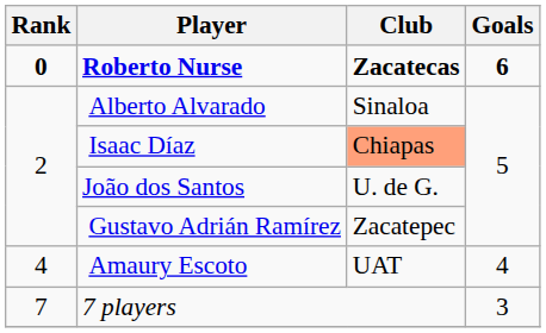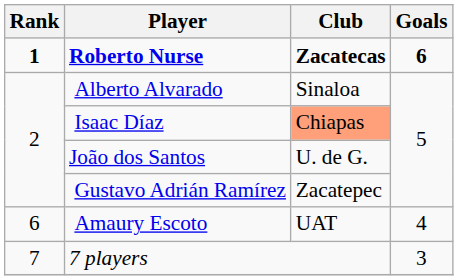Roberto Nurse | Rank: 0 -> 1
Amaury Escoto | Rank: 4 -> 6
